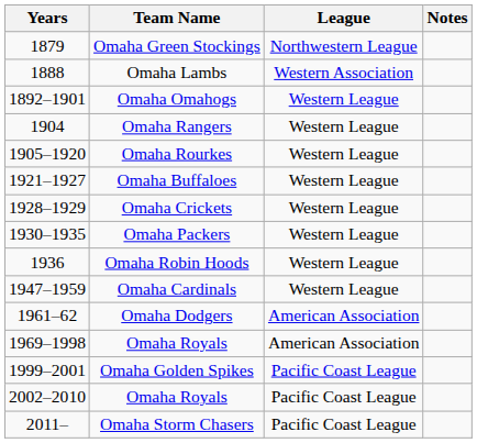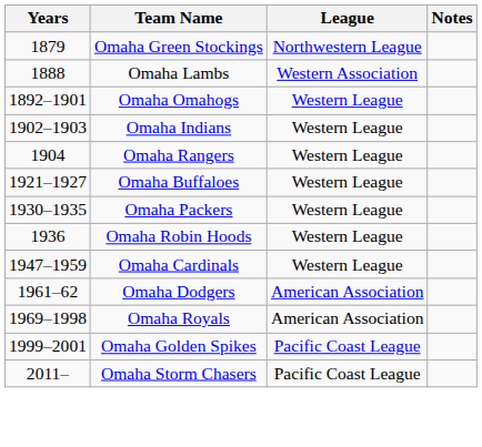+ row: 1902–1903 | Omaha Indians | Western League
- row: 1905–1920 | Omaha Rourkes | Western League
- row: 1928–1929 | Omaha Crickets | Western League
- row: 2002–2010 | Omaha Royals | Pacific Coast League
